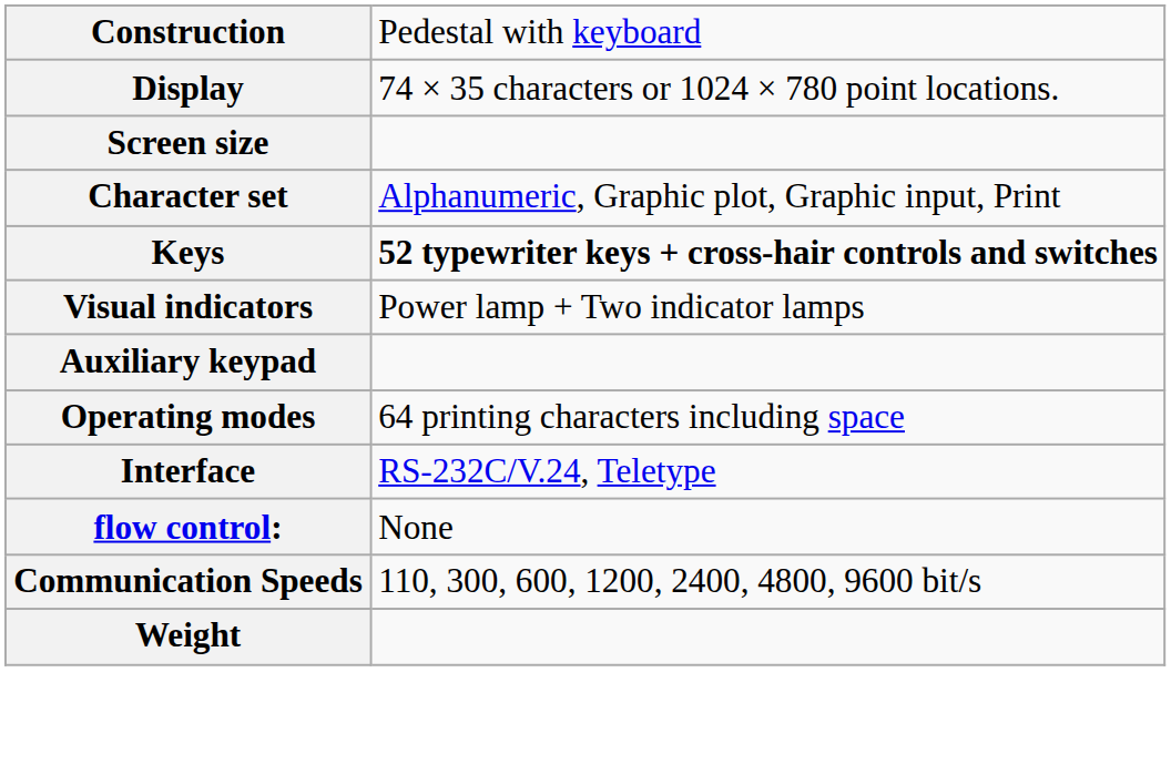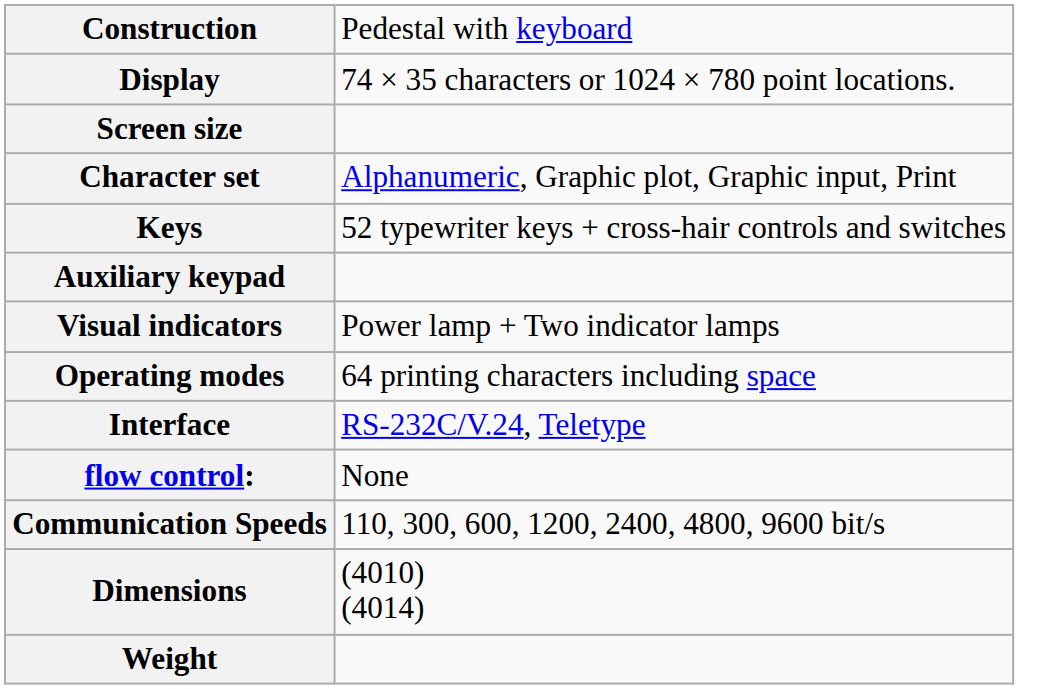Keys | column 2: bold -> normal
rows swapped: Auxiliary keypad <-> Visual indicators
+ row: Dimensions | (4010) (4014)
